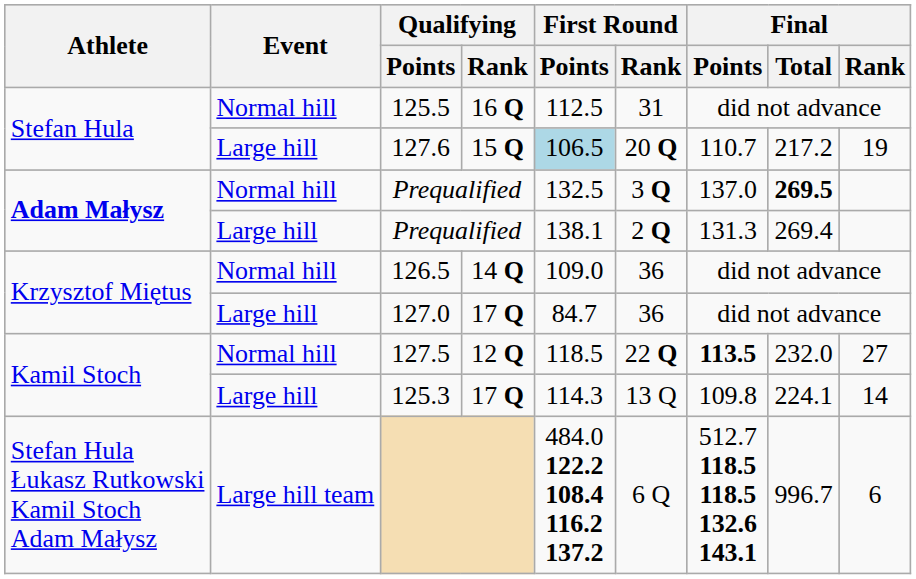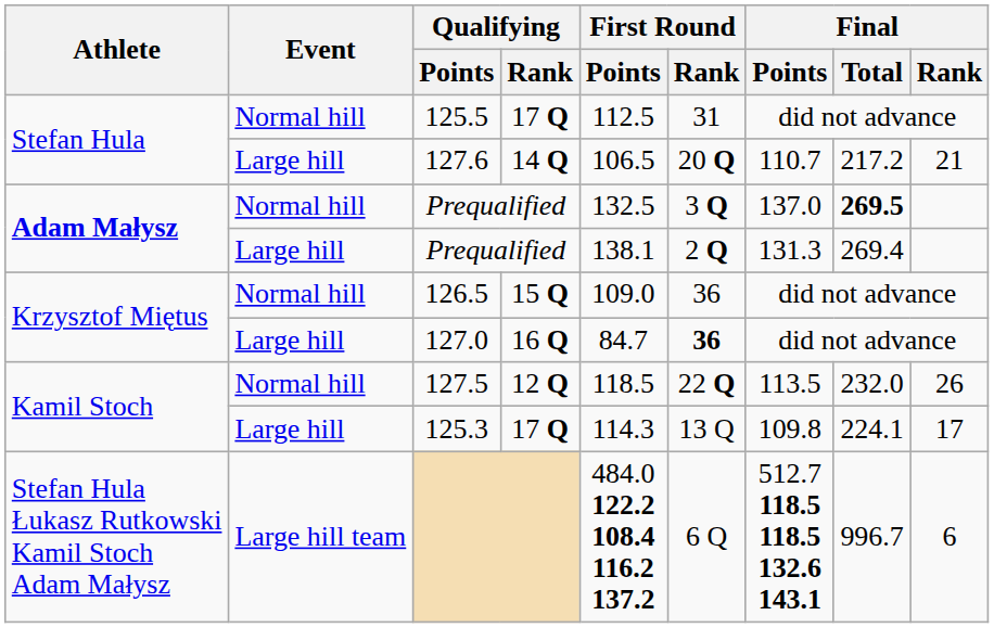125.5 | Qualifying / Rank: 16 Q -> 17 Q
127.6 | Qualifying / Rank: 15 Q -> 14 Q
127.6 | First Round / Points: lightblue background -> no background
127.6 | Final / Rank: 19 -> 21
126.5 | Qualifying / Rank: 14 Q -> 15 Q
127.0 | Qualifying / Rank: 17 Q -> 16 Q
127.0 | First Round / Rank: normal -> bold
127.5 | Final / Points: bold -> normal
127.5 | Final / Rank: 27 -> 26
125.3 | Final / Rank: 14 -> 17
